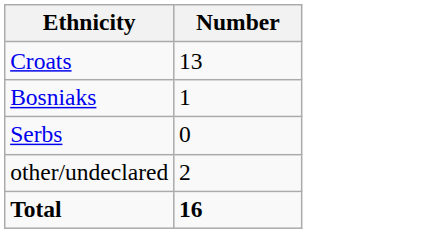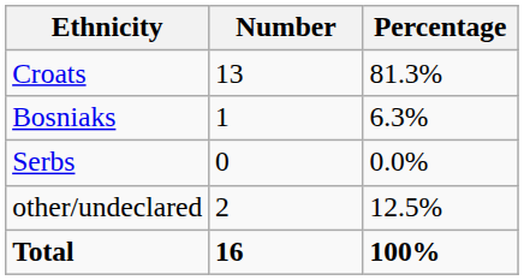+ column: Percentage | 81.3% | 6.3% | 0.0% | 12.5% | 100%
